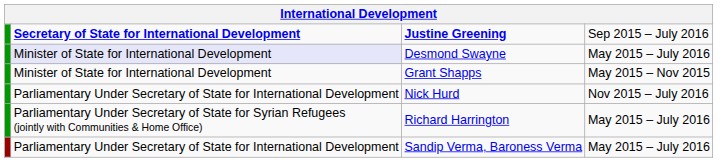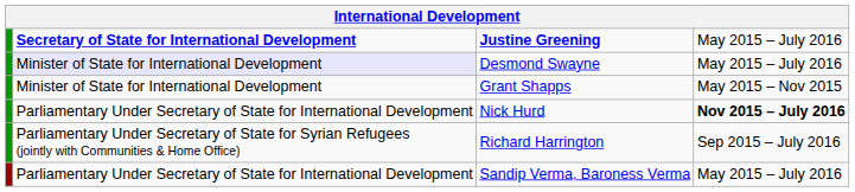Justine Greening | column 4: Sep 2015 – July 2016 -> May 2015 – July 2016
Nick Hurd | column 4: normal -> bold
Richard Harrington | column 4: May 2015 – July 2016 -> Sep 2015 – July 2016
